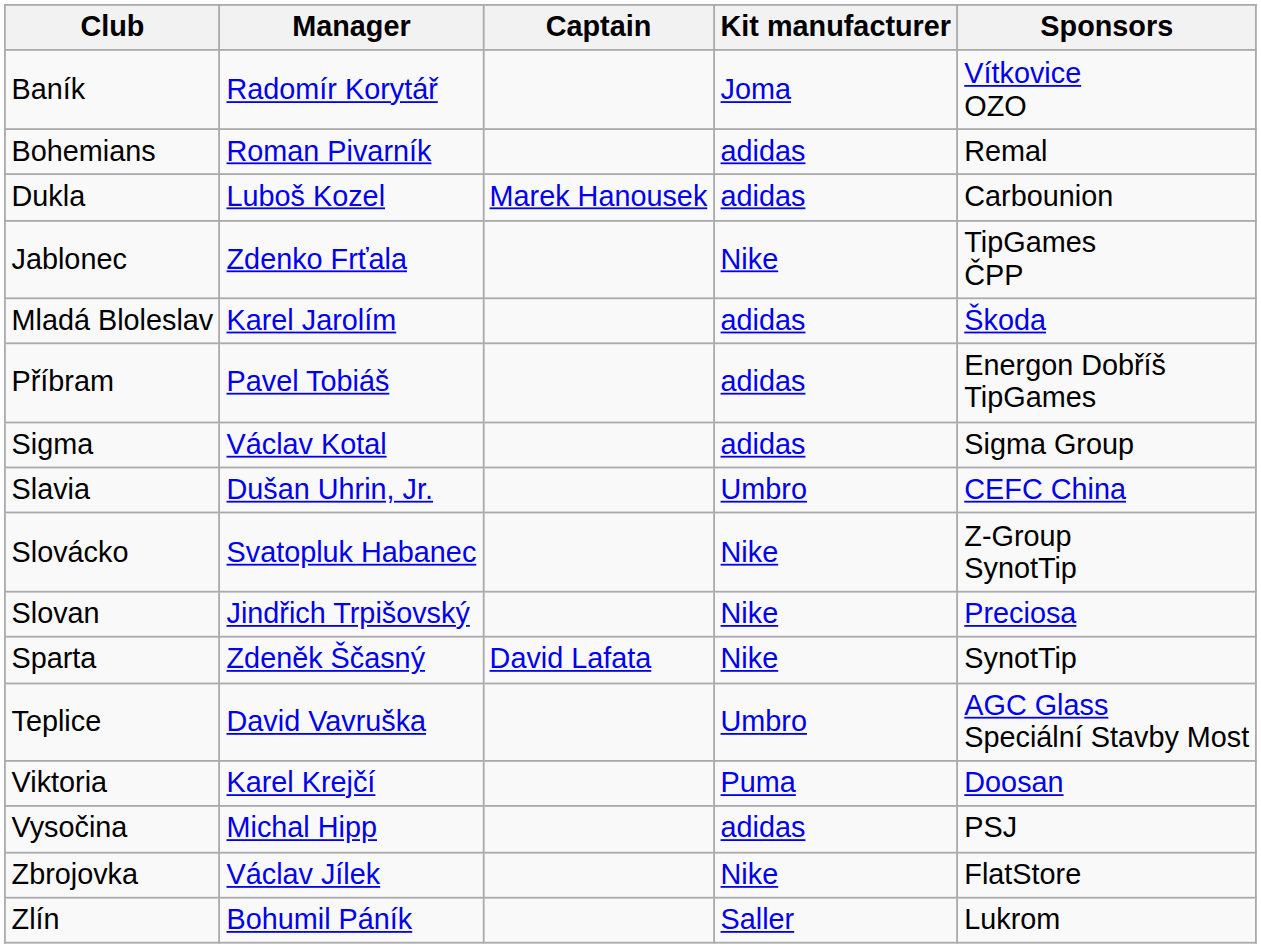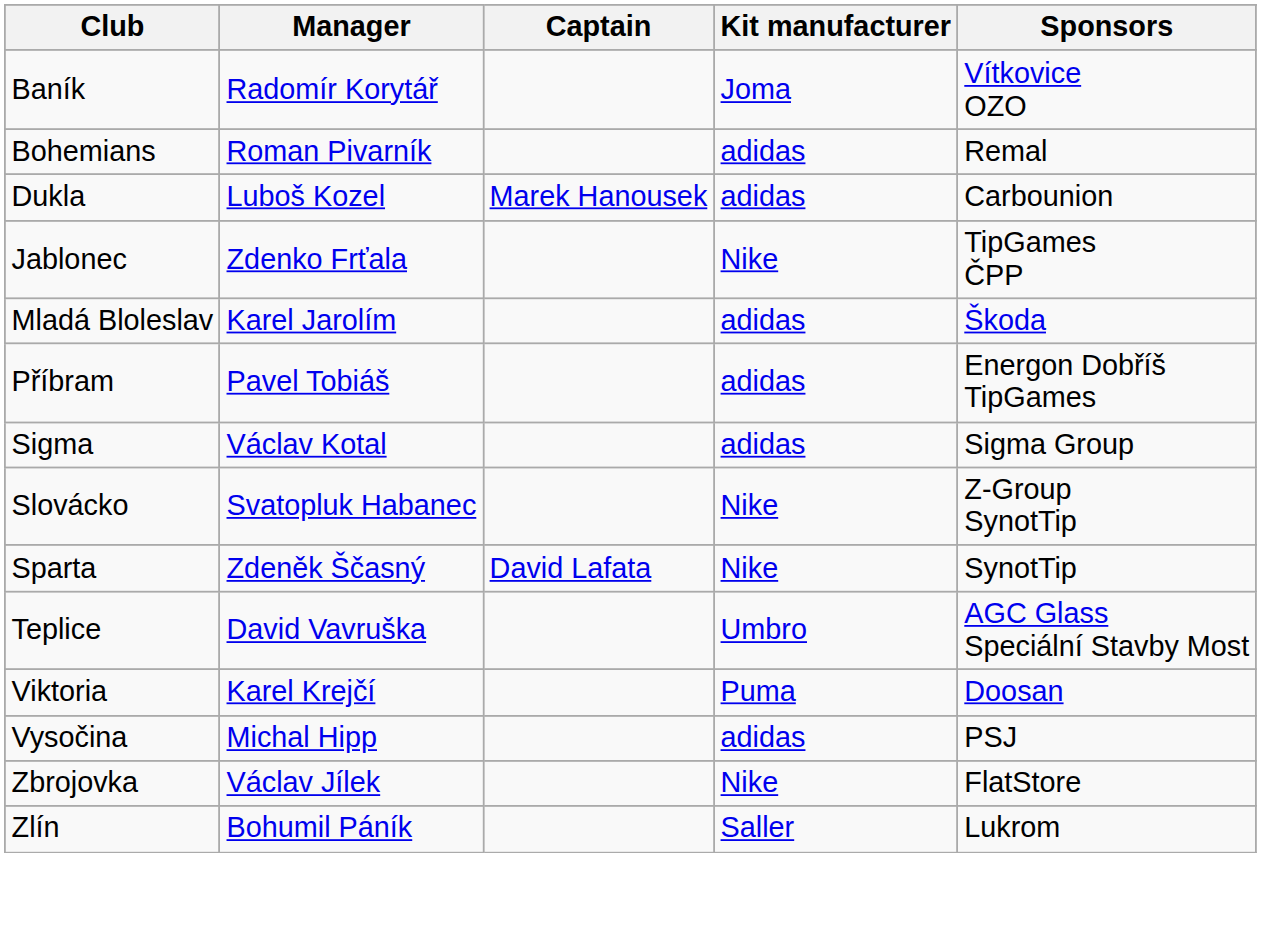- row: Slavia | Dušan Uhrin, Jr. | Umbro | CEFC China
- row: Slovan | Jindřich Trpišovský | Nike | Preciosa
